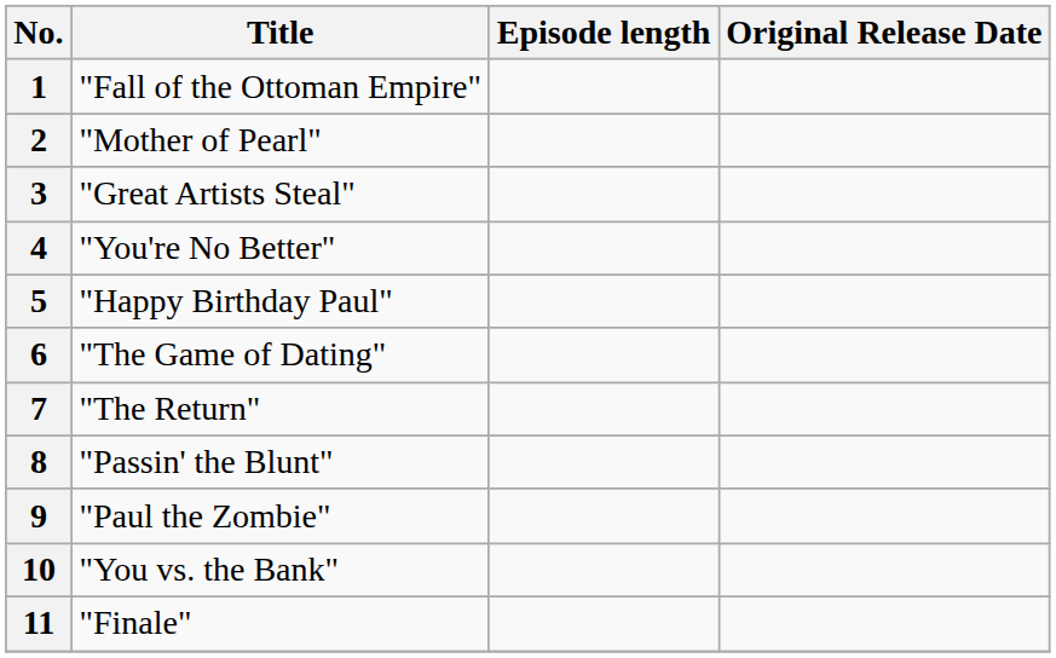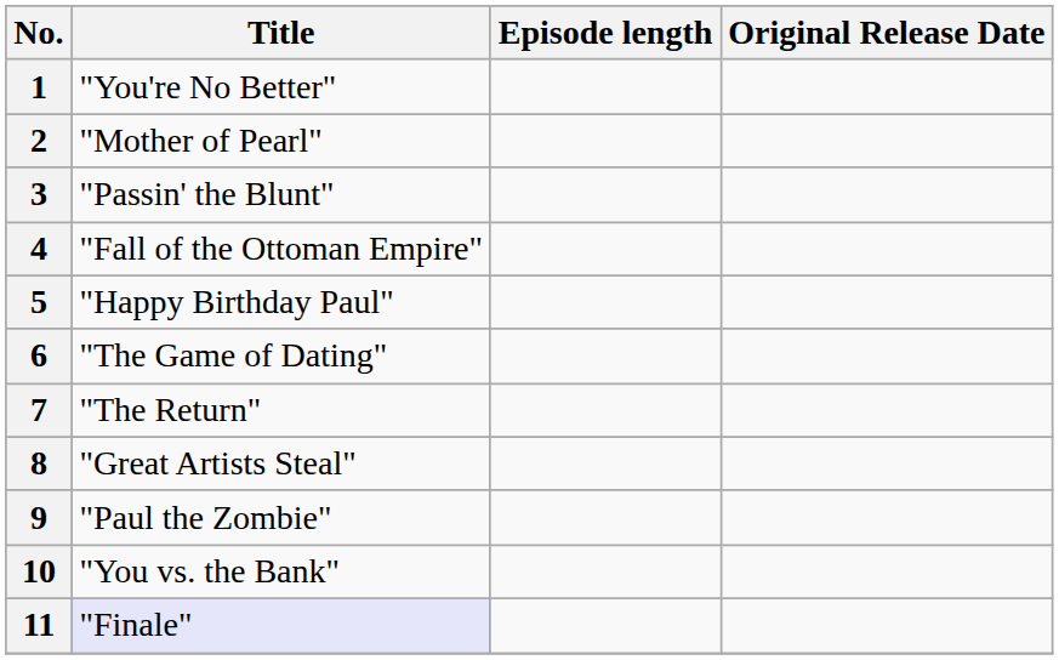1 | Title: "Fall of the Ottoman Empire" -> "You're No Better"
3 | Title: "Great Artists Steal" -> "Passin' the Blunt"
4 | Title: "You're No Better" -> "Fall of the Ottoman Empire"
8 | Title: "Passin' the Blunt" -> "Great Artists Steal"
11 | Title: no background -> lavender background
